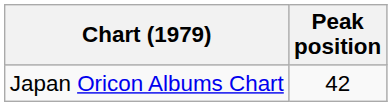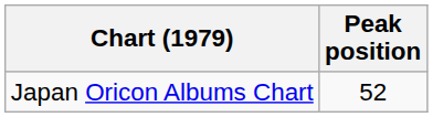Japan Oricon Albums Chart | Peak position: 42 -> 52
